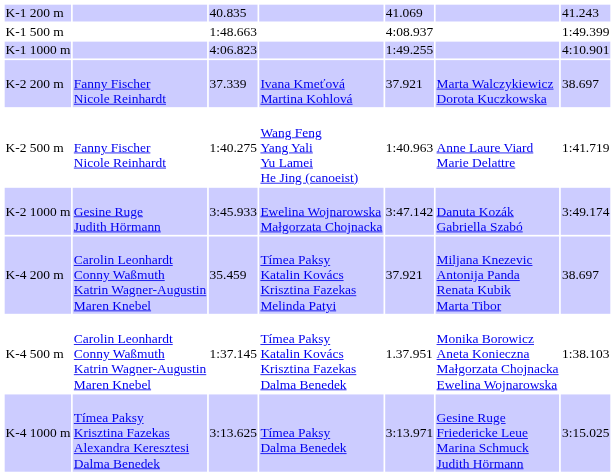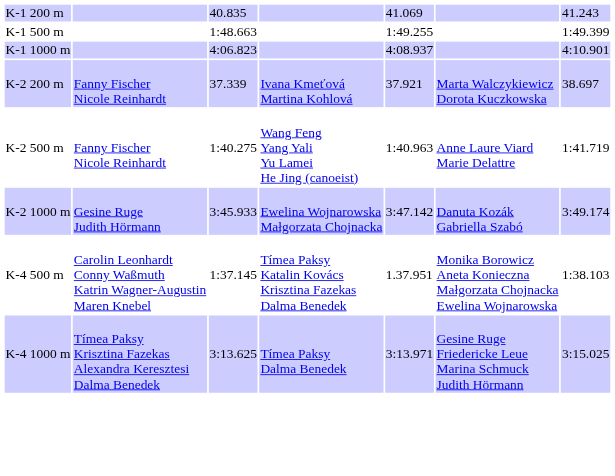K-1 500 m | column 5: 4:08.937 -> 1:49.255
K-1 1000 m | column 5: 1:49.255 -> 4:08.937
- row: K-4 200 m | Carolin Leonhardt Conny Waßmuth Katrin Wagner-Augustin Maren Knebel | 35.459 | Tímea Paksy Katalin Kovács Krisztina Fazekas Melinda Patyi | 37.921 | Miljana Knezevic Antonija Panda Renata Kubik Marta Tibor | 38.697
